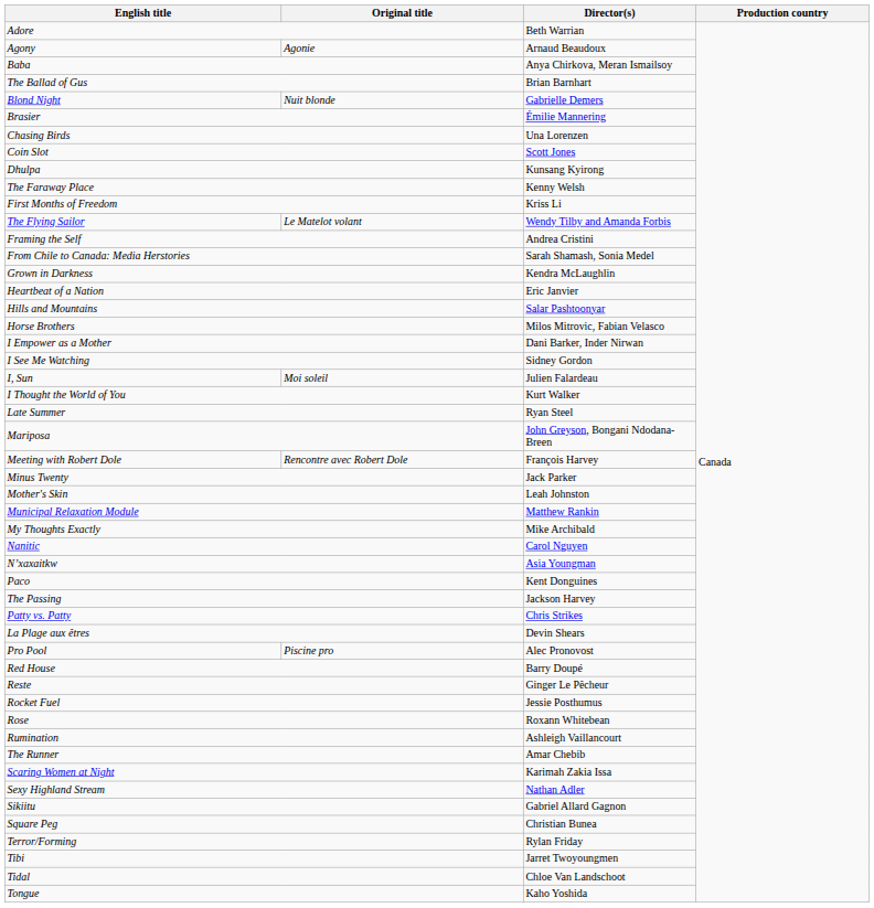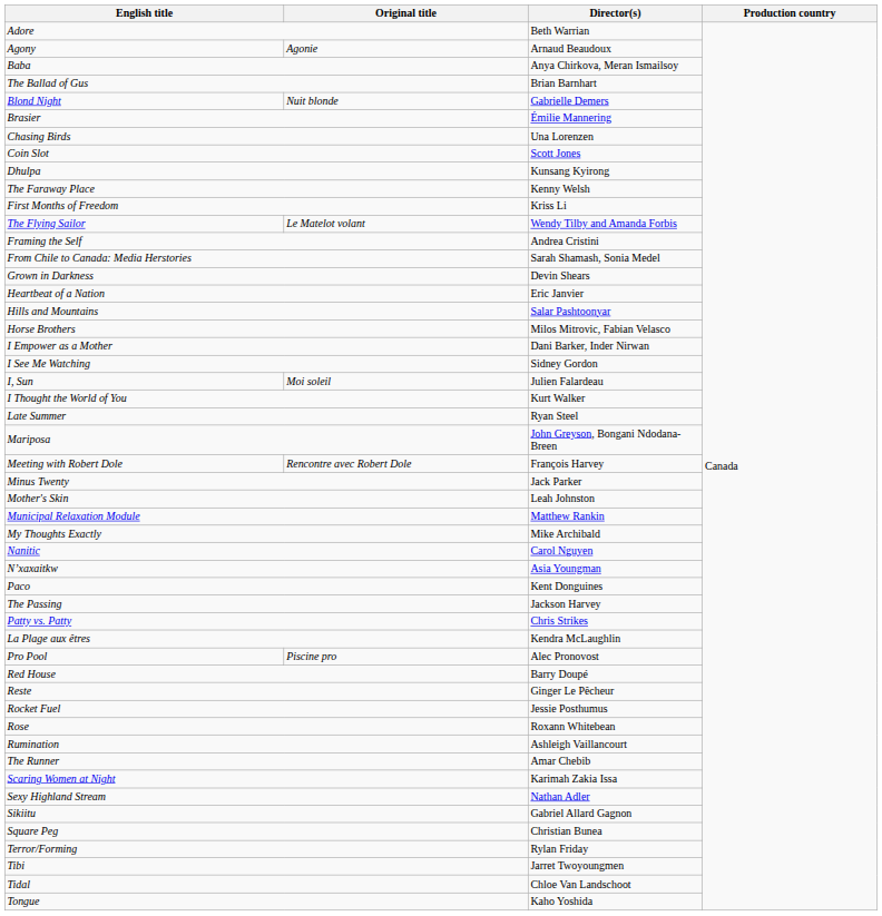Grown in Darkness | Director(s): Kendra McLaughlin -> Devin Shears
La Plage aux êtres | Director(s): Devin Shears -> Kendra McLaughlin
